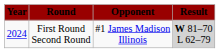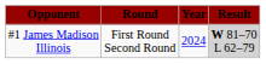columns swapped: Year <-> Opponent
